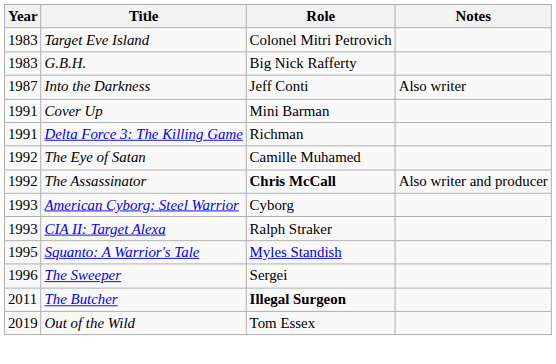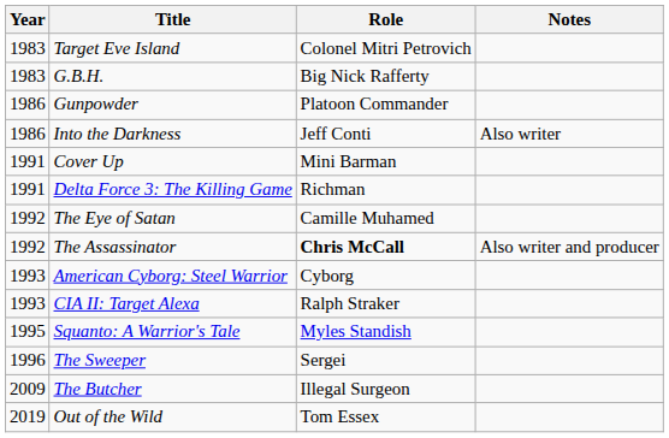+ row: 1986 | Gunpowder | Platoon Commander
Into the Darkness | Year: 1987 -> 1986
The Butcher | Year: 2011 -> 2009
The Butcher | Role: bold -> normal
